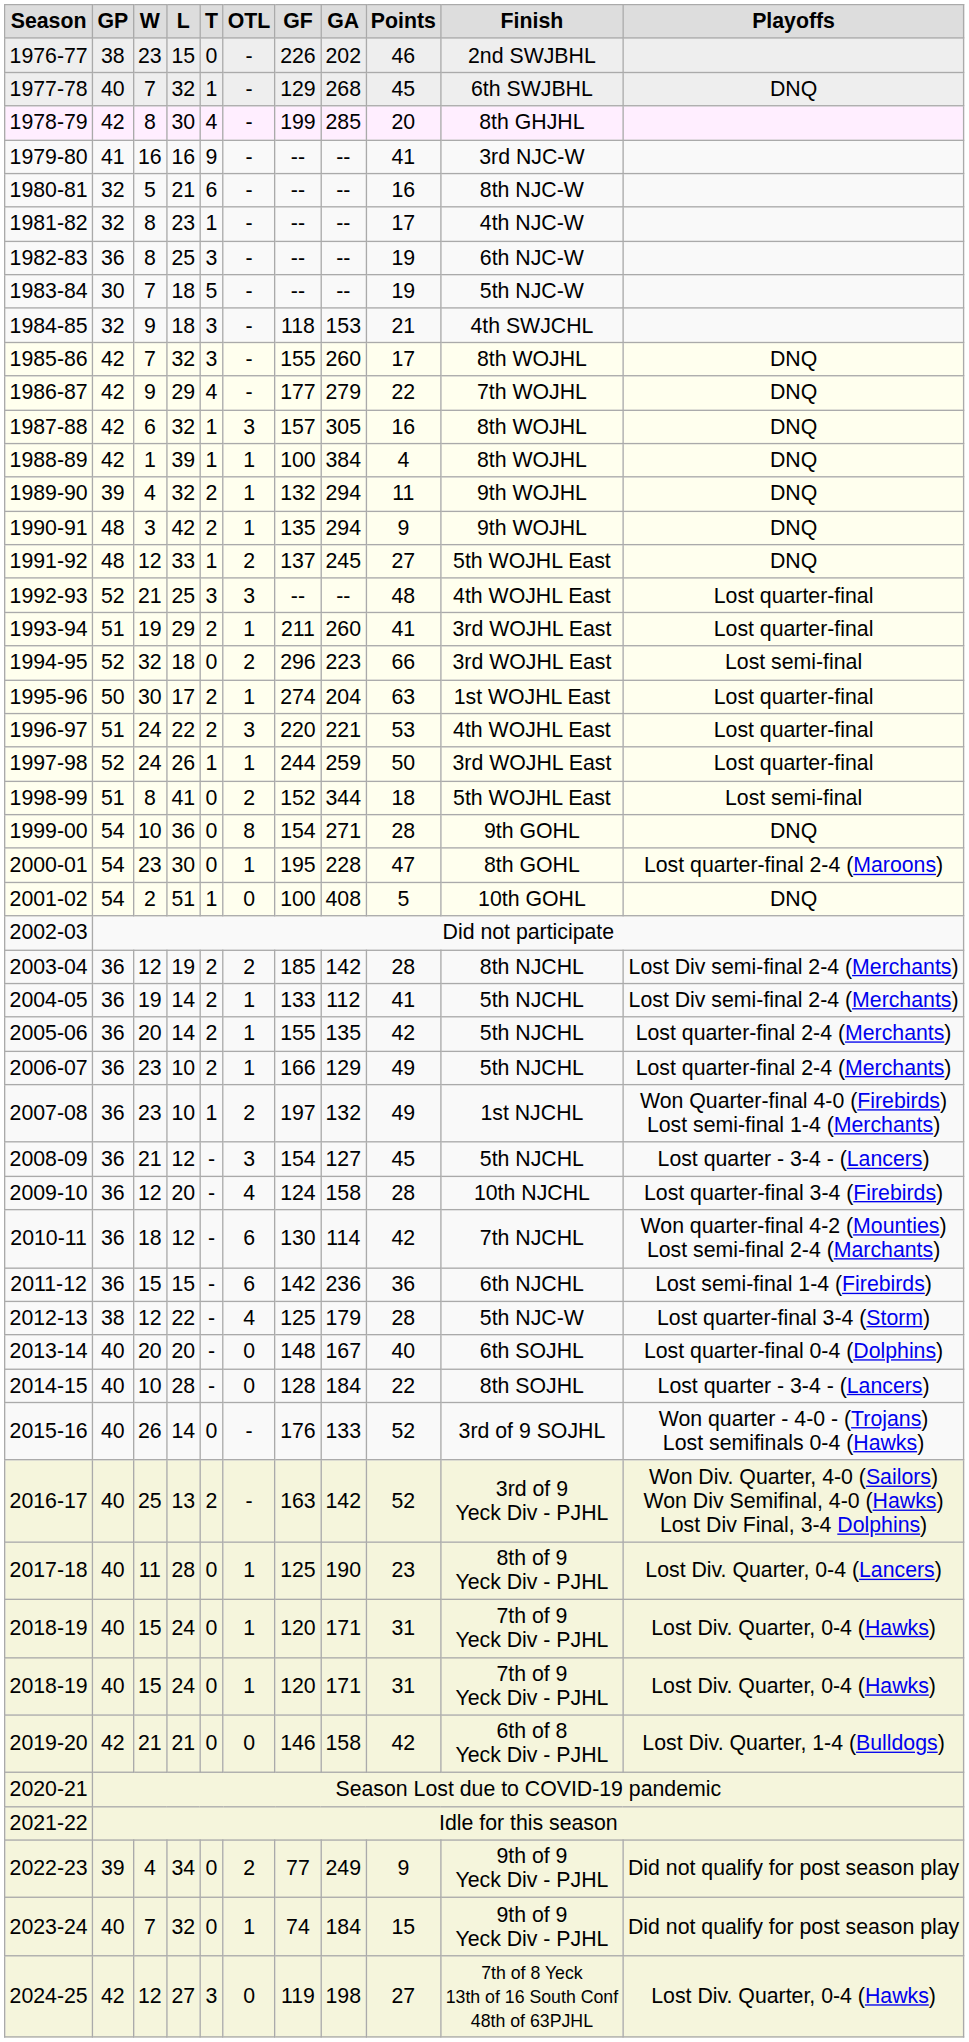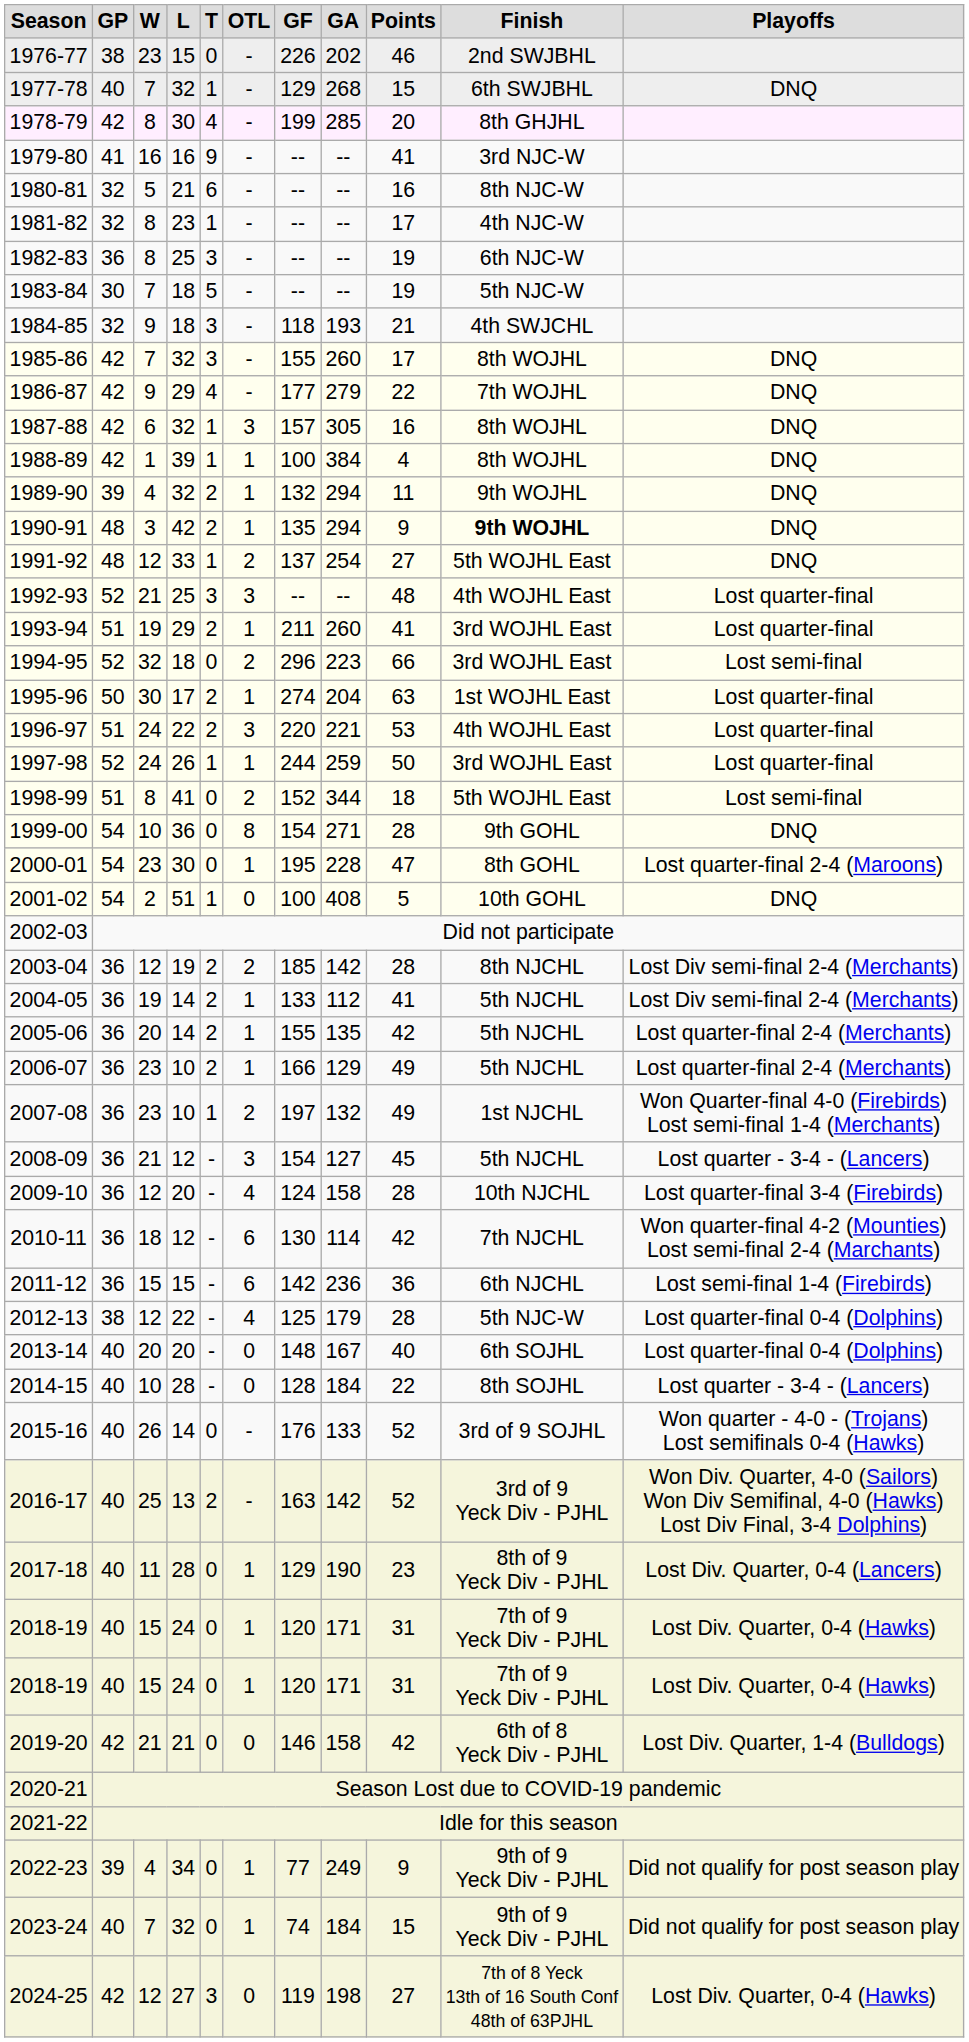1977-78 | Points: 45 -> 15
1984-85 | GA: 153 -> 193
1990-91 | Finish: normal -> bold
1991-92 | GA: 245 -> 254
2012-13 | Playoffs: Lost quarter-final 3-4 (Storm) -> Lost quarter-final 0-4 (Dolphins)
2017-18 | GF: 125 -> 129
2022-23 | OTL: 2 -> 1
